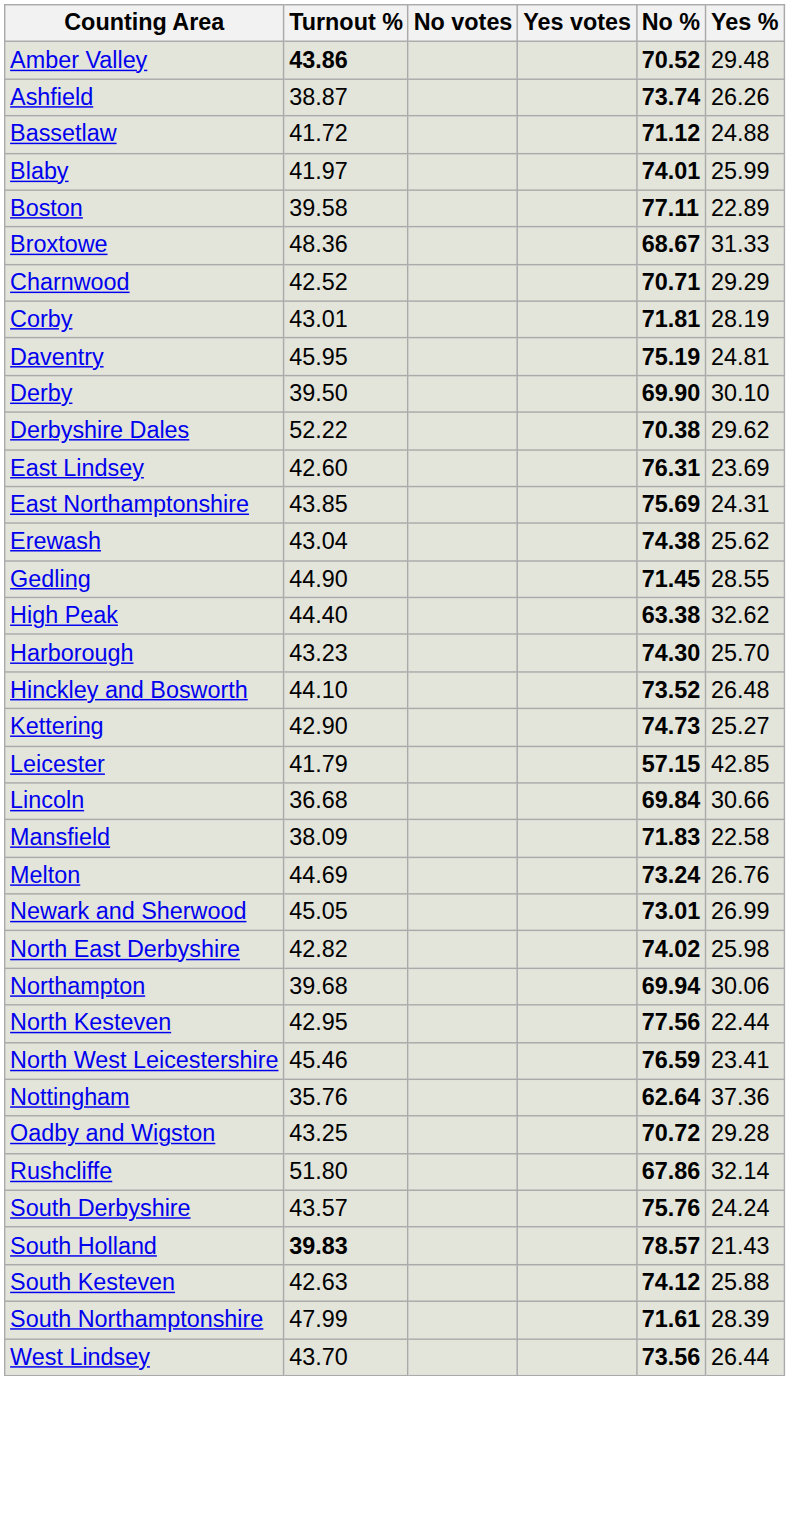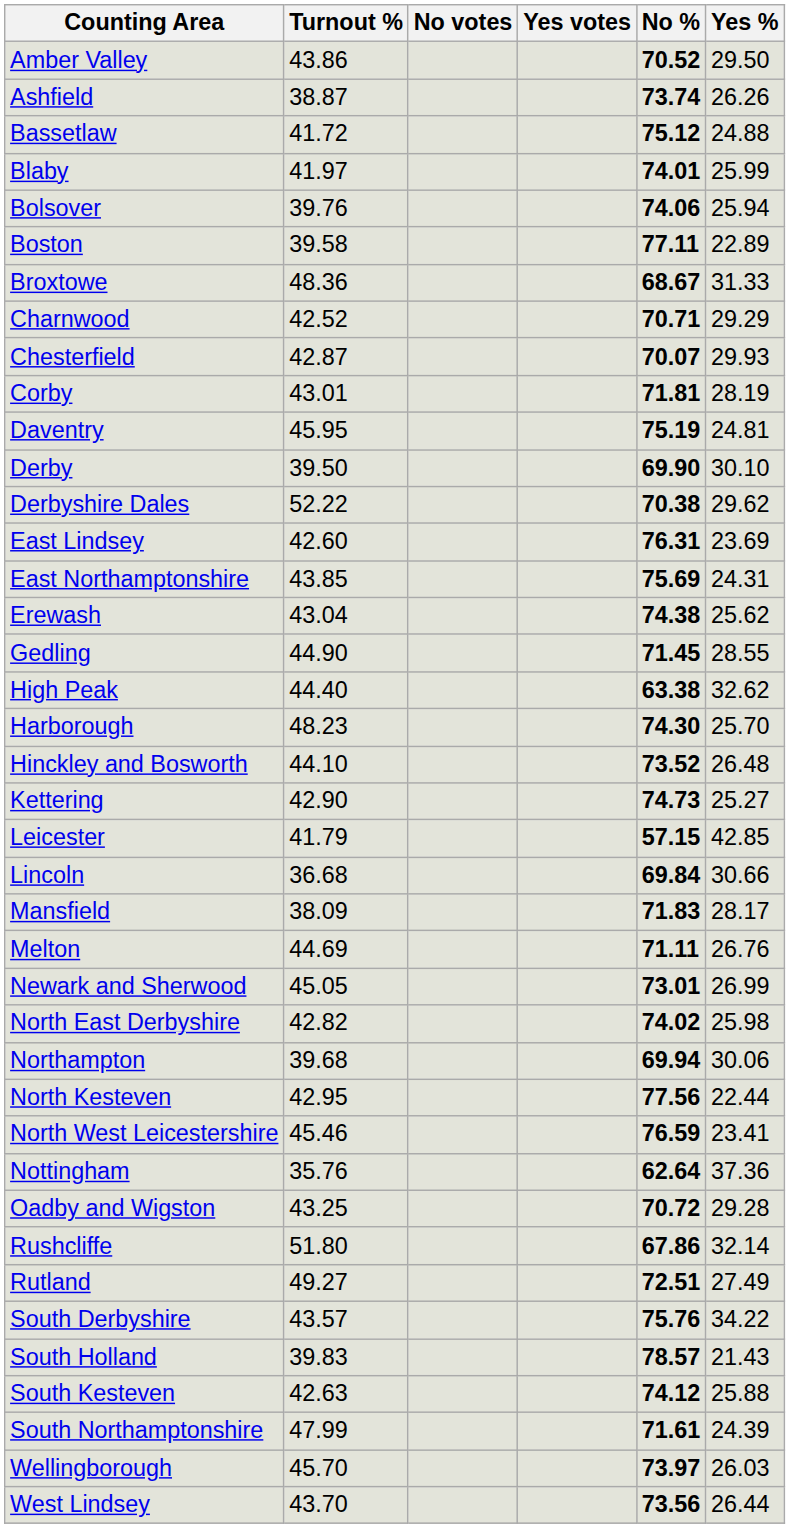Amber Valley | Turnout %: bold -> normal
Amber Valley | Yes %: 29.48 -> 29.50
Bassetlaw | No %: 71.12 -> 75.12
+ row: Bolsover | 39.76 | 74.06 | 25.94
+ row: Chesterfield | 42.87 | 70.07 | 29.93
Harborough | Turnout %: 43.23 -> 48.23
Mansfield | Yes %: 22.58 -> 28.17
Melton | No %: 73.24 -> 71.11
+ row: Rutland | 49.27 | 72.51 | 27.49
South Derbyshire | Yes %: 24.24 -> 34.22
South Holland | Turnout %: bold -> normal
South Northamptonshire | Yes %: 28.39 -> 24.39
+ row: Wellingborough | 45.70 | 73.97 | 26.03
